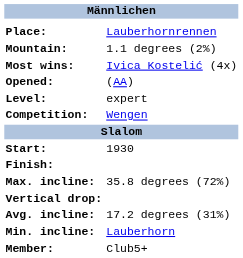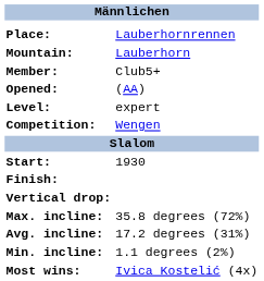Mountain: | column 2: 1.1 degrees (2%) -> Lauberhorn
rows swapped: Member: <-> Most wins:
rows swapped: Vertical drop: <-> Max. incline:
Min. incline: | column 2: Lauberhorn -> 1.1 degrees (2%)
